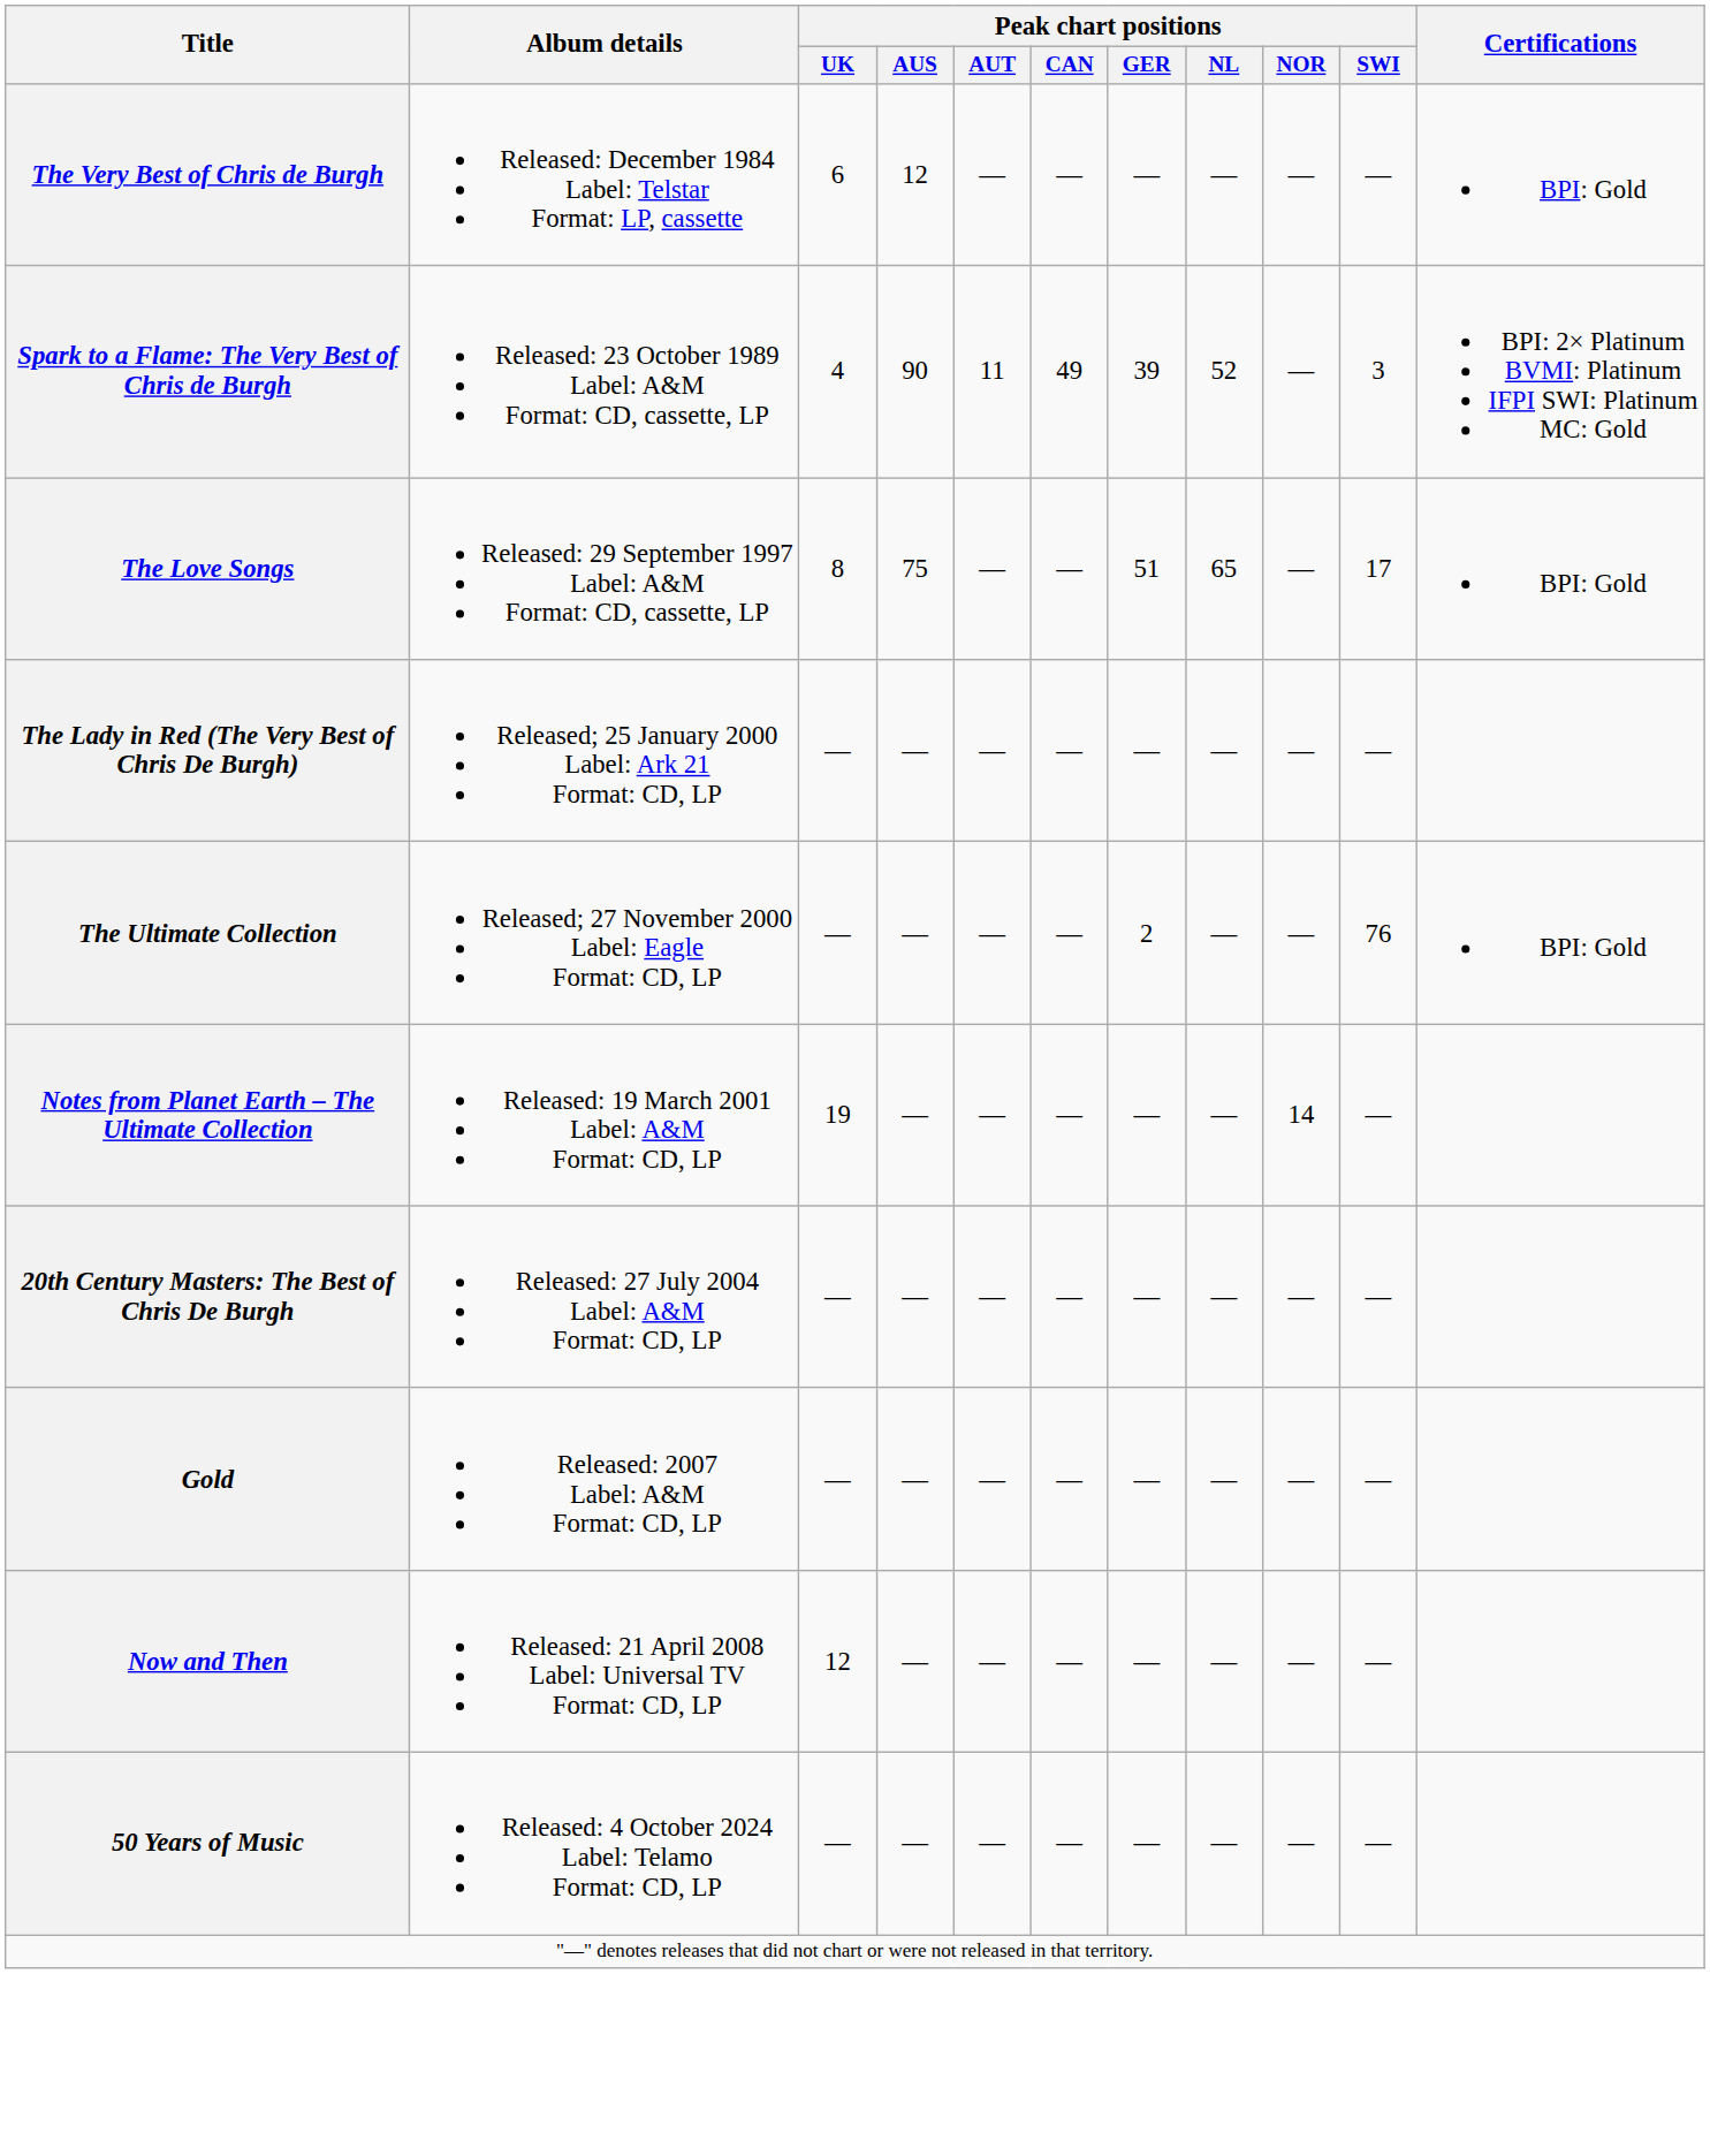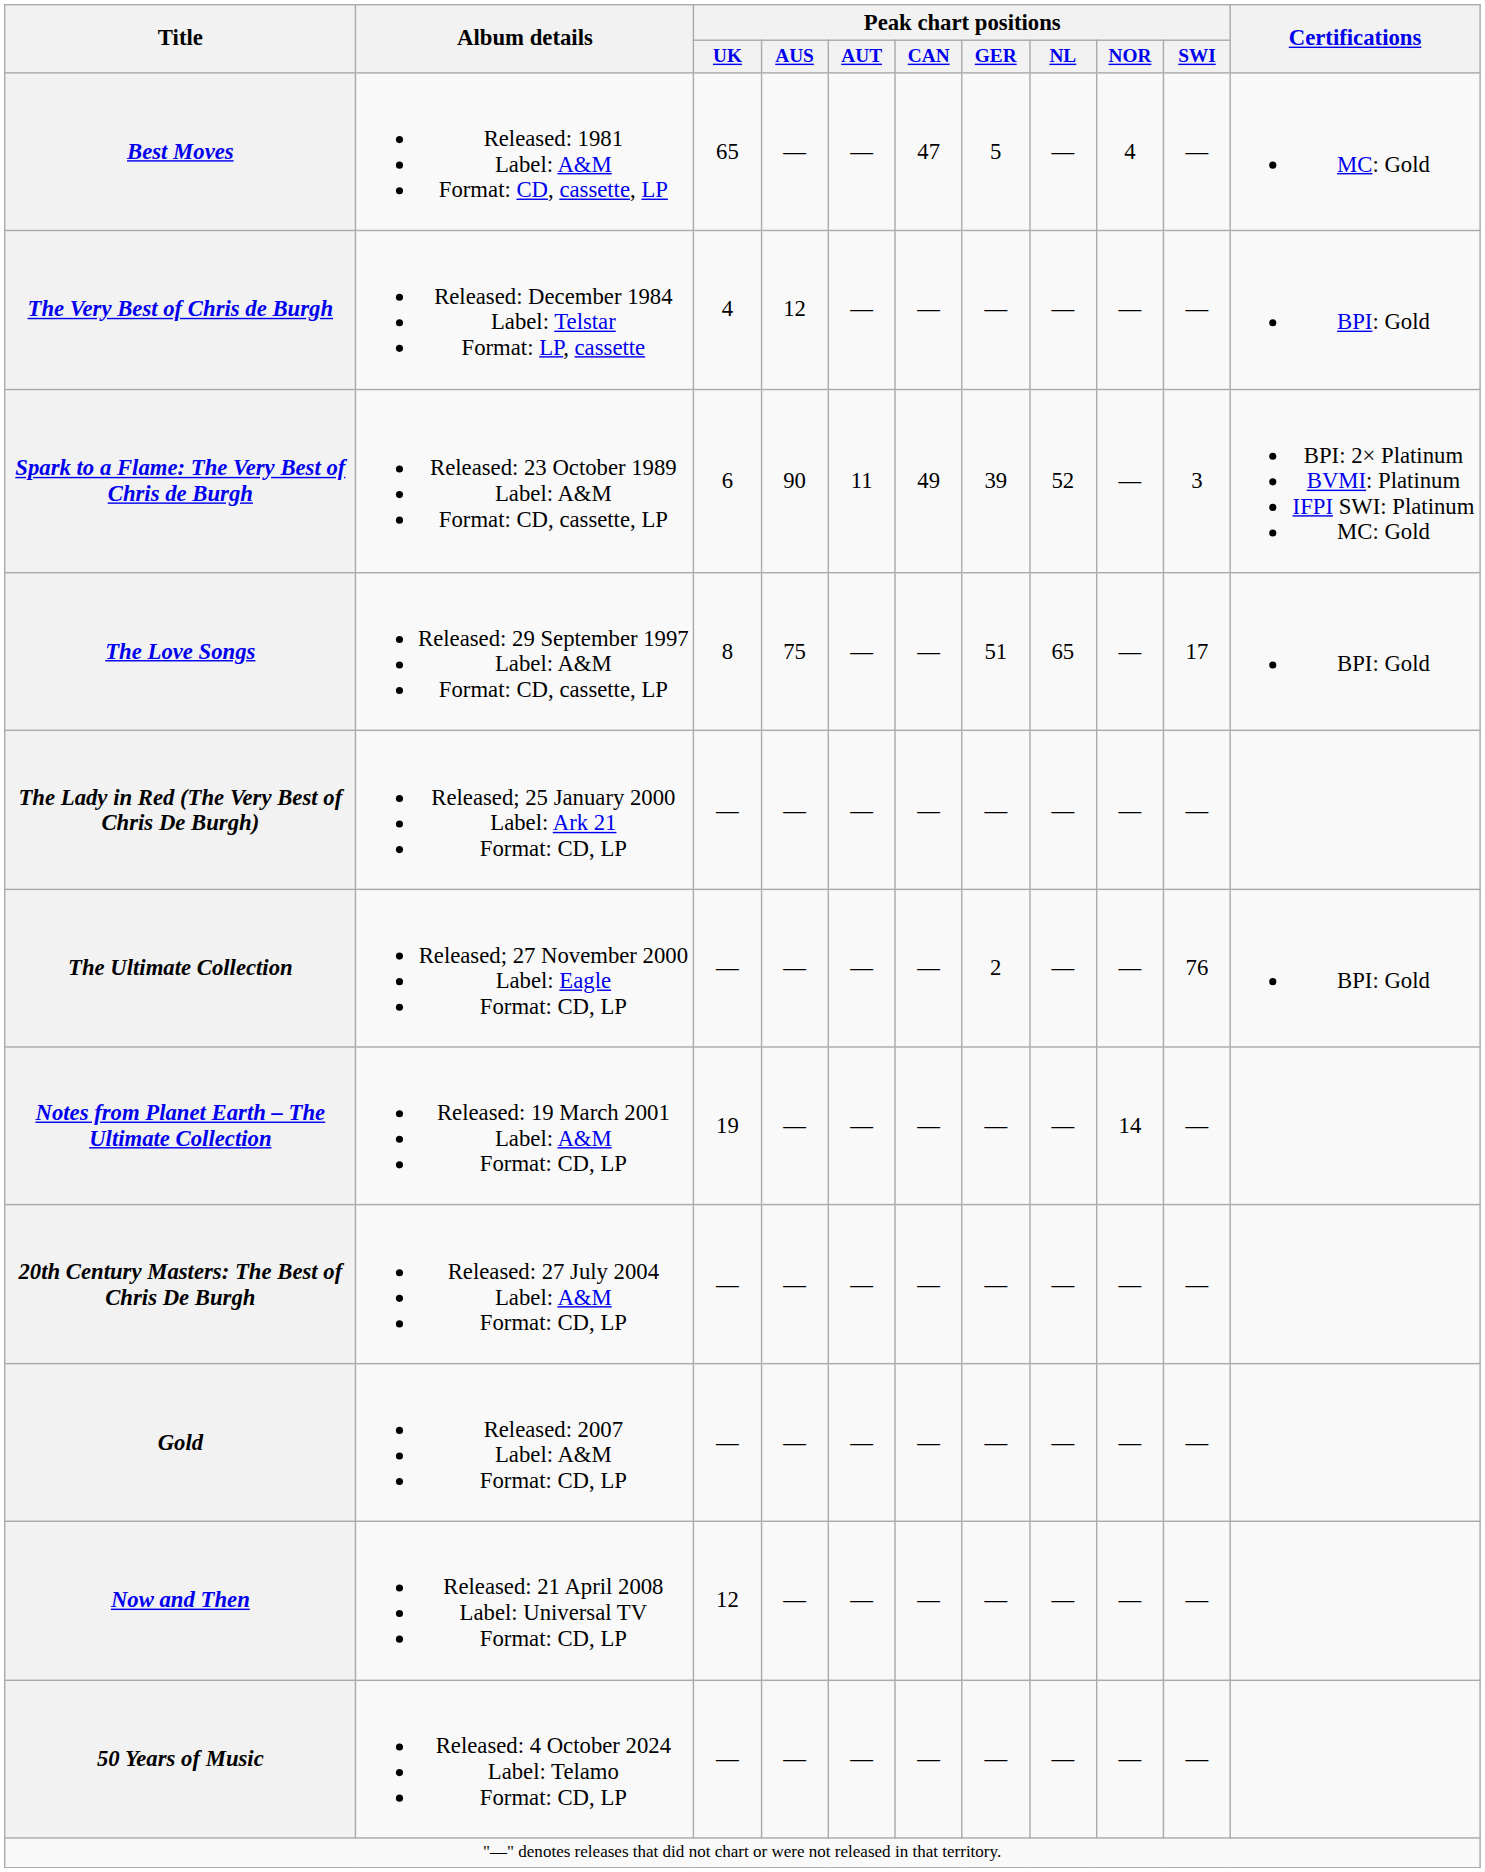+ row: Best Moves | Released: 1981 Label: A&M Format: CD, cassette, LP | 65 | — | — | 47 | 5 | — | 4 | — | MC: Gold
The Very Best of Chris de Burgh | Peak chart positions / UK: 6 -> 4
Spark to a Flame: The Very Best of Chris de Burgh | Peak chart positions / UK: 4 -> 6
